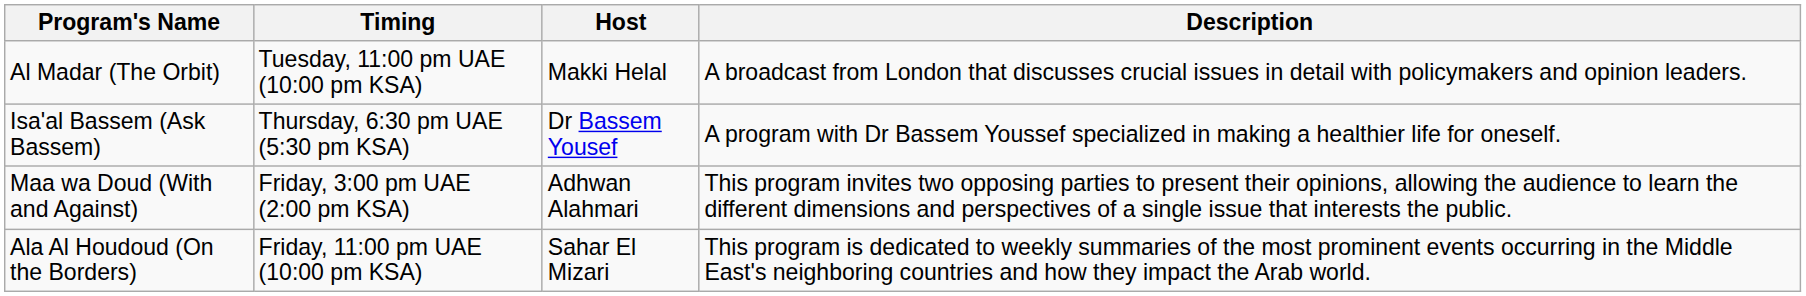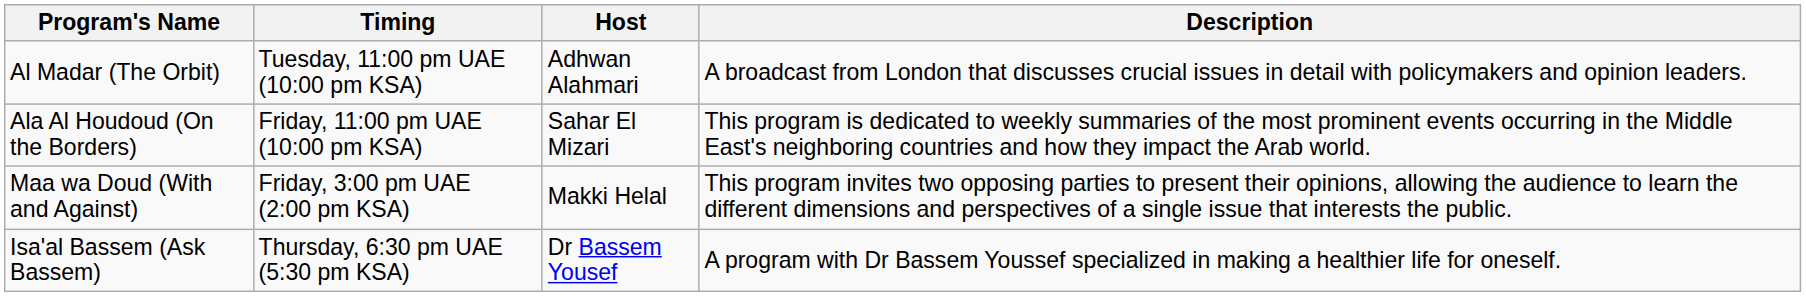Al Madar (The Orbit) | Host: Makki Helal -> Adhwan Alahmari
rows swapped: Ala Al Houdoud (On the Borders) <-> Isa'al Bassem (Ask Bassem)
Maa wa Doud (With and Against) | Host: Adhwan Alahmari -> Makki Helal
